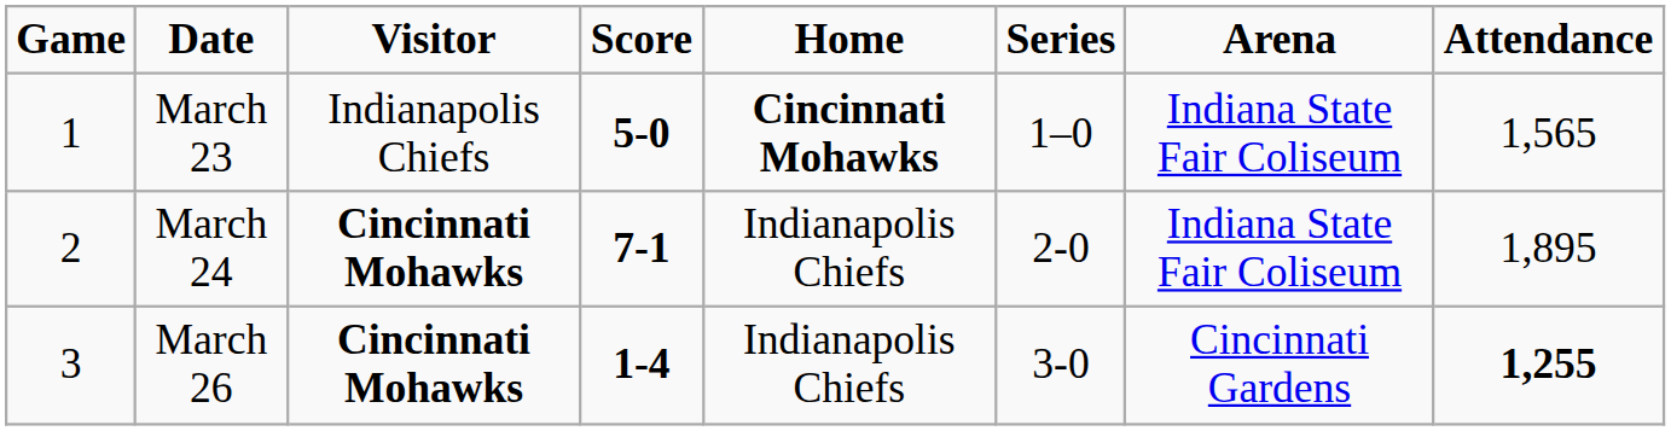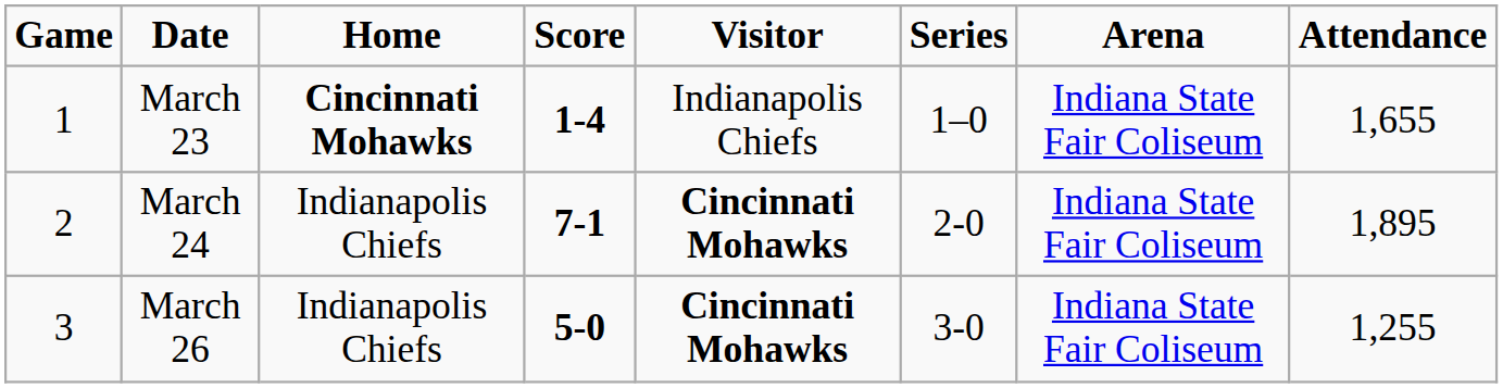columns swapped: Visitor <-> Home
March 23 | Score: 5-0 -> 1-4
March 23 | Attendance: 1,565 -> 1,655
March 26 | Score: 1-4 -> 5-0
March 26 | Arena: Cincinnati Gardens -> Indiana State Fair Coliseum
March 26 | Attendance: bold -> normal
